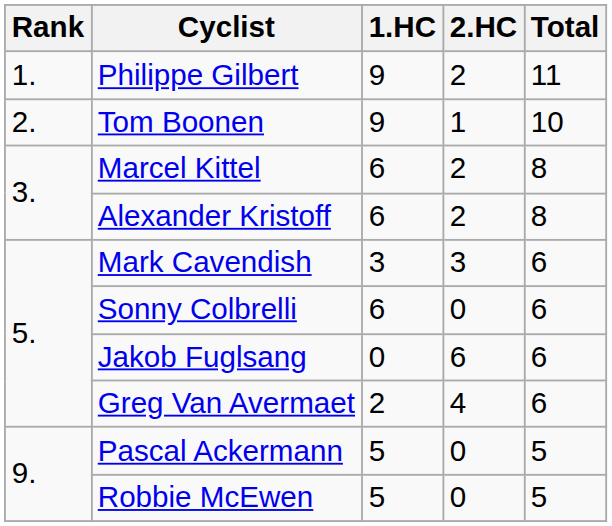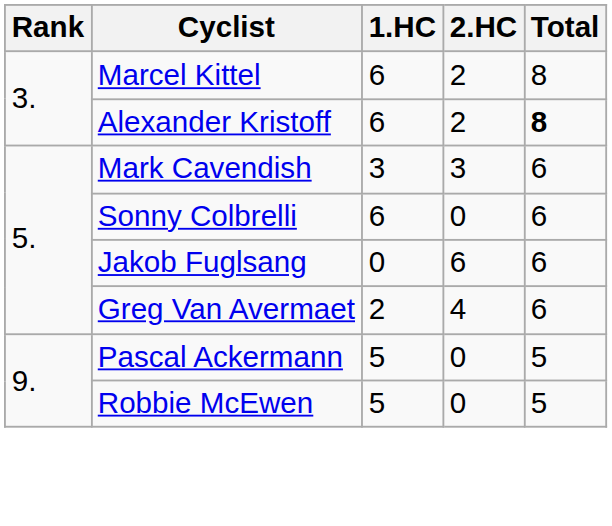- row: 1. | Philippe Gilbert | 9 | 2 | 11
- row: 2. | Tom Boonen | 9 | 1 | 10
Alexander Kristoff | Total: normal -> bold
